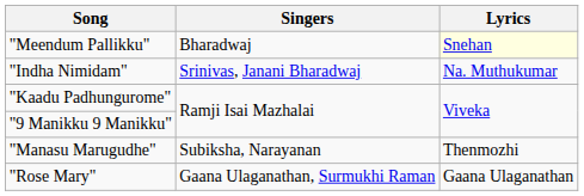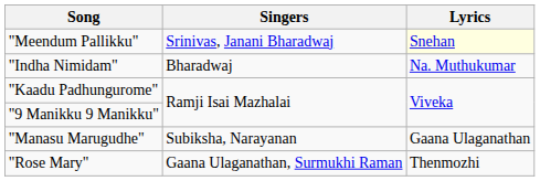"Meendum Pallikku" | Singers: Bharadwaj -> Srinivas, Janani Bharadwaj
"Indha Nimidam" | Singers: Srinivas, Janani Bharadwaj -> Bharadwaj
"Manasu Marugudhe" | Lyrics: Thenmozhi -> Gaana Ulaganathan
"Rose Mary" | Lyrics: Gaana Ulaganathan -> Thenmozhi
